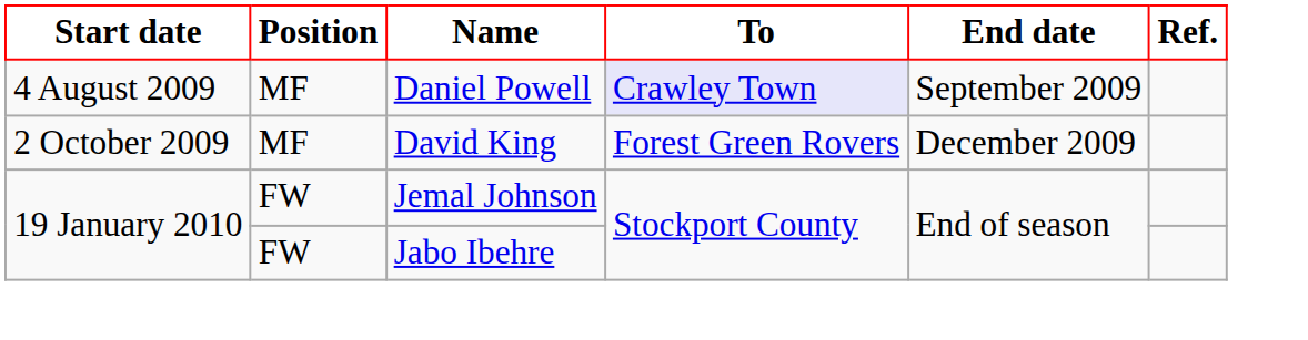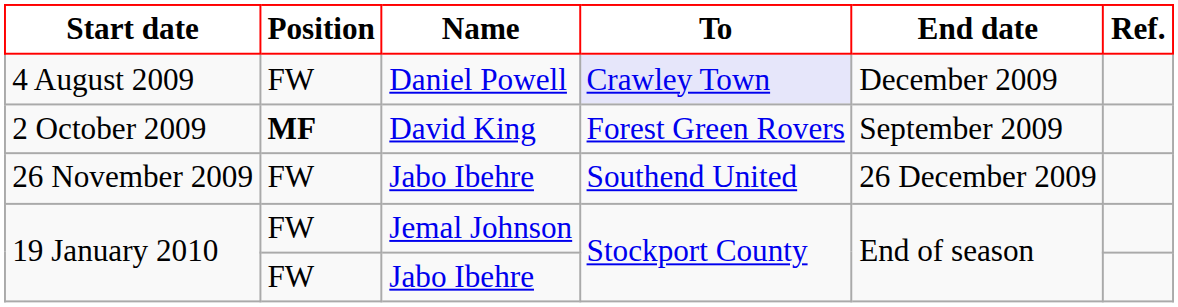4 August 2009 | Position: MF -> FW
4 August 2009 | End date: September 2009 -> December 2009
2 October 2009 | Position: normal -> bold
2 October 2009 | End date: December 2009 -> September 2009
+ row: 26 November 2009 | FW | Jabo Ibehre | Southend United | 26 December 2009
